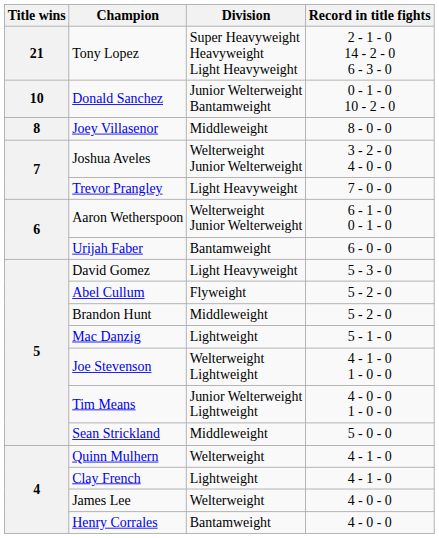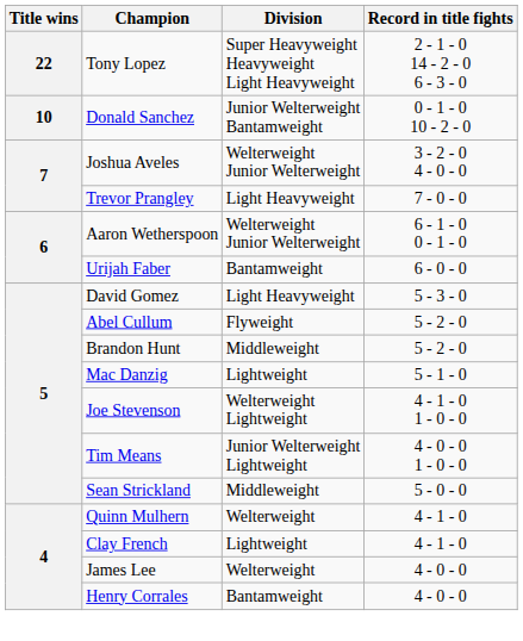Tony Lopez | Title wins: 21 -> 22
- row: 8 | Joey Villasenor | Middleweight | 8 - 0 - 0
